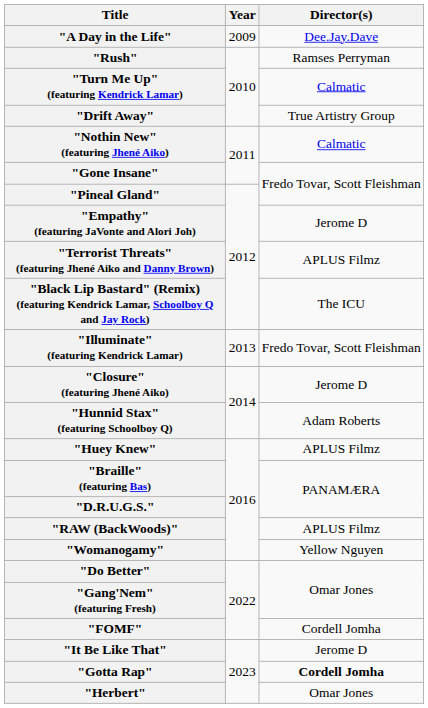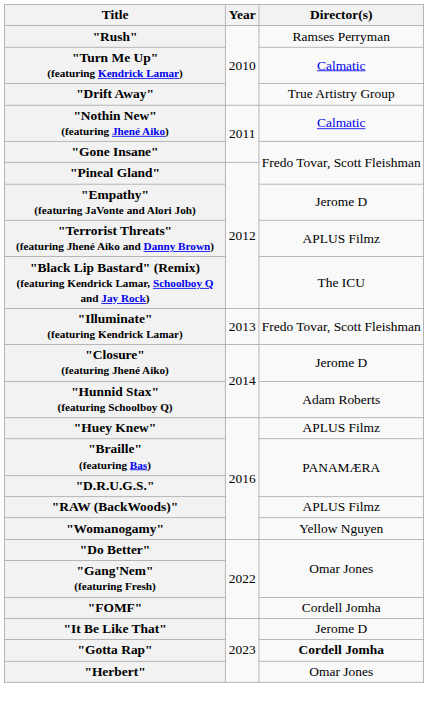- row: "A Day in the Life" | 2009 | Dee.Jay.Dave
